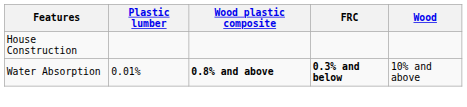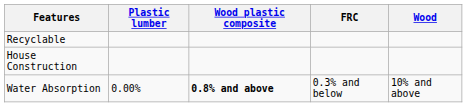+ row: Recyclable
Water Absorption | Plastic lumber: 0.01% -> 0.00%
Water Absorption | FRC: bold -> normal
